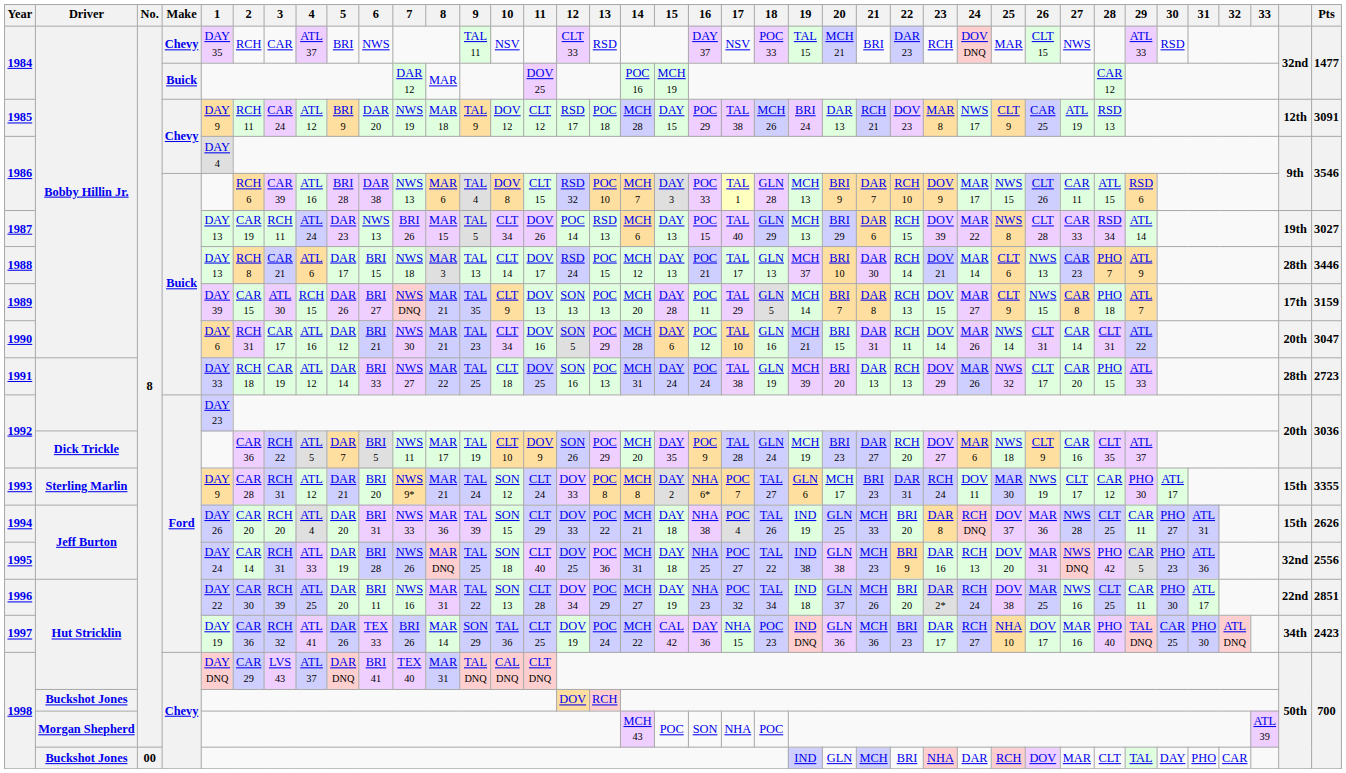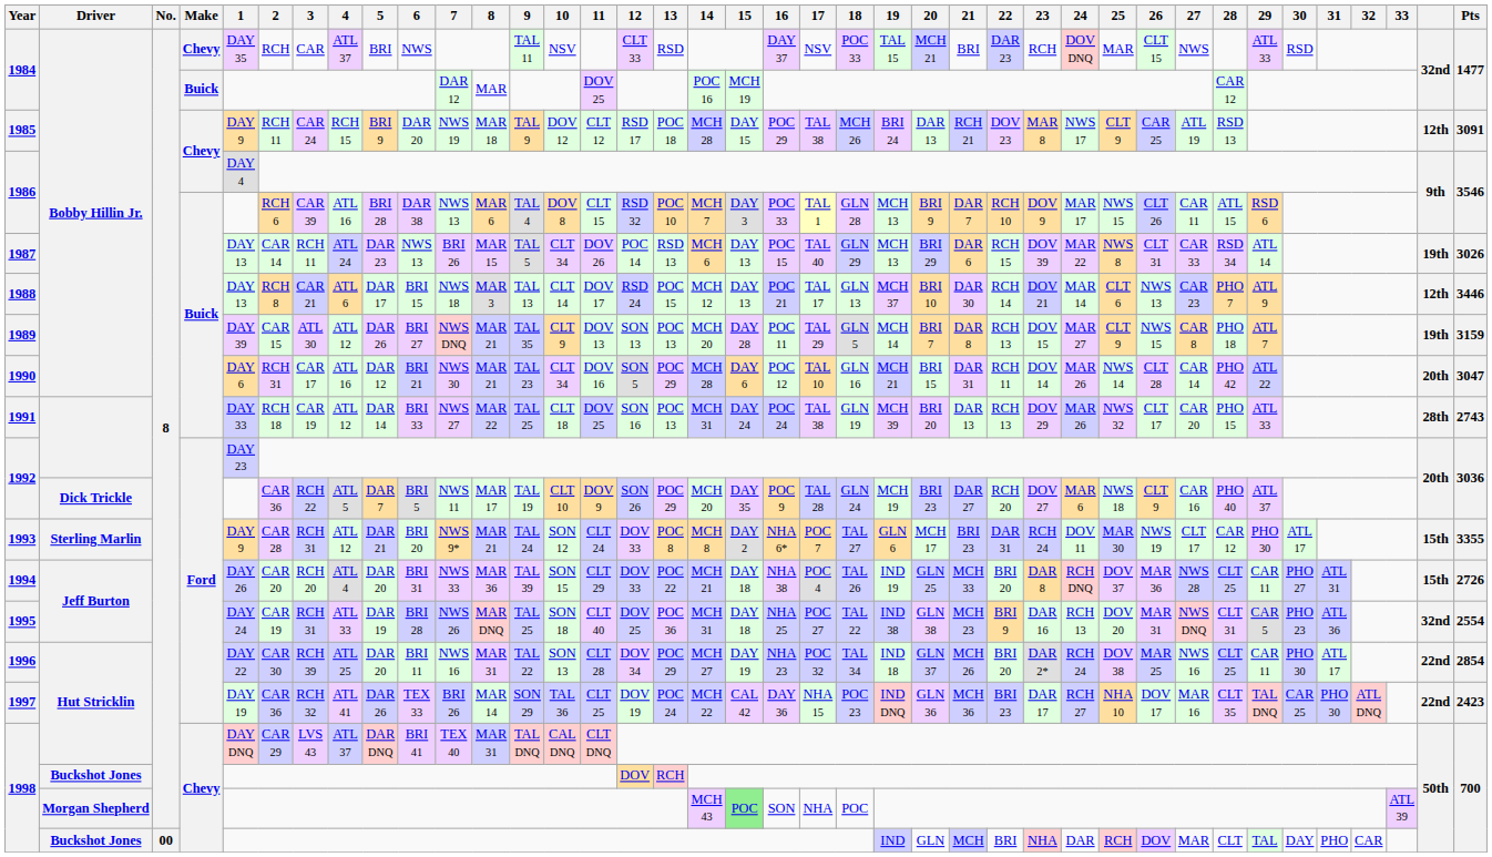1985 | 4: ATL 12 -> RCH 15
1987 | 2: CAR 19 -> CAR 14
1987 | 26: CLT 28 -> CLT 31
1987 | Pts: 3027 -> 3026
1988 | column 38: 28th -> 12th
1989 | 4: RCH 15 -> ATL 12
1989 | column 38: 17th -> 19th
1990 | 26: CLT 31 -> CLT 28
1990 | 28: CLT 31 -> PHO 42
1991 | Pts: 2723 -> 2743
1992 / Dick Trickle | 28: CLT 35 -> PHO 40
1994 | Pts: 2626 -> 2726
1995 | 2: CAR 14 -> CAR 19
1995 | 28: PHO 42 -> CLT 31
1995 | Pts: 2556 -> 2554
1996 | Pts: 2851 -> 2854
1997 | 28: PHO 40 -> CLT 35
1997 | column 38: 34th -> 22nd
1998 / Morgan Shepherd | 15: no background -> lightgreen background
